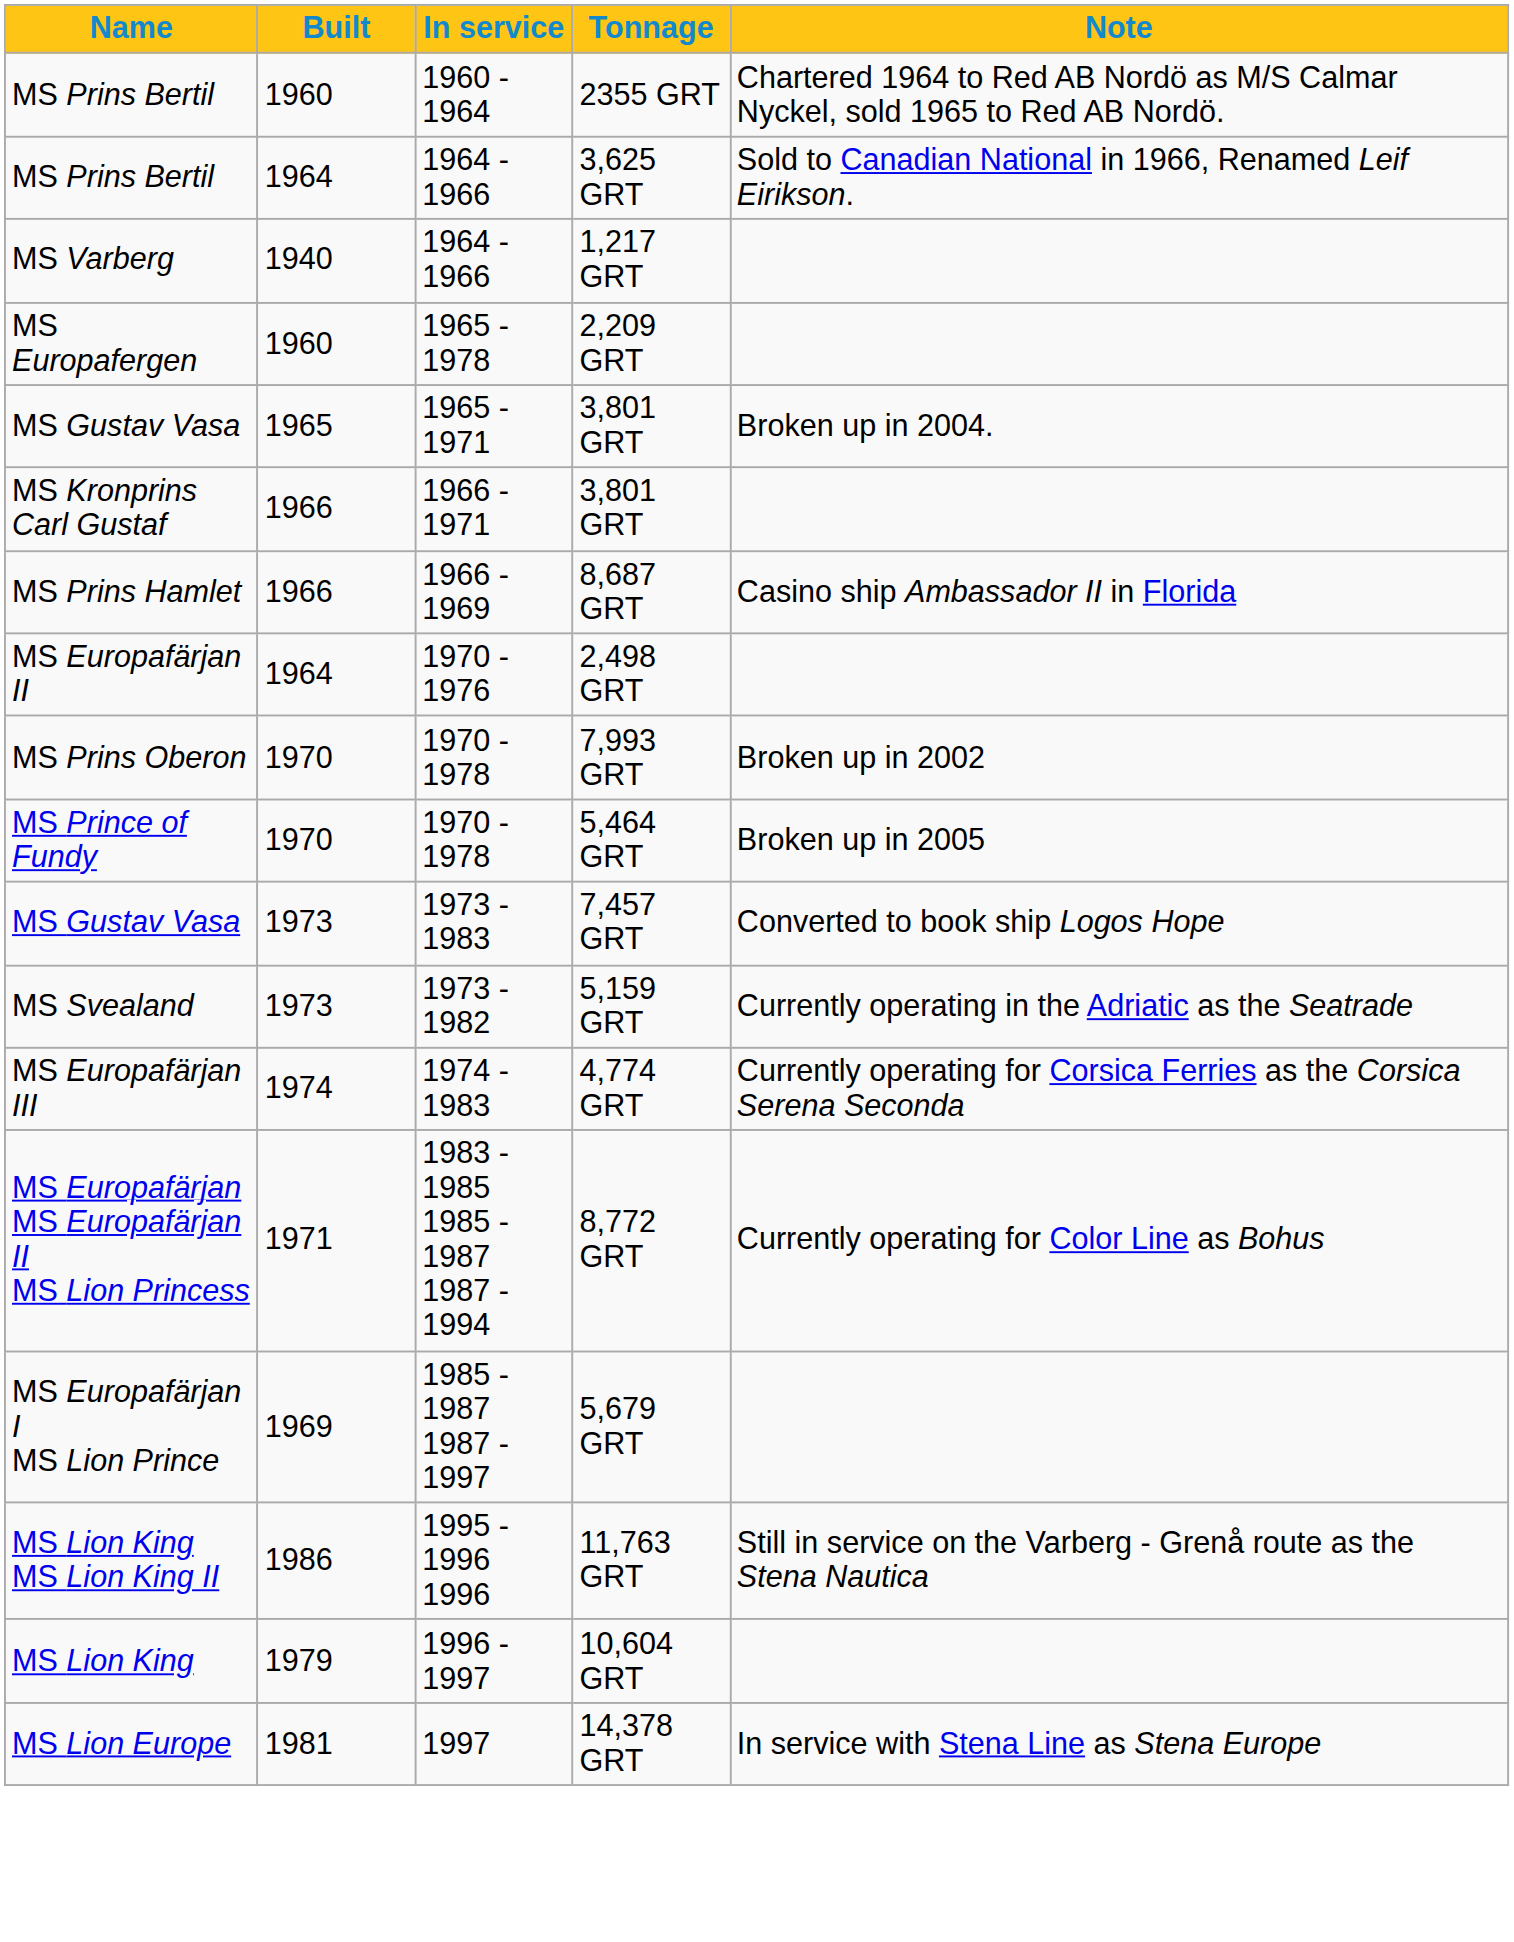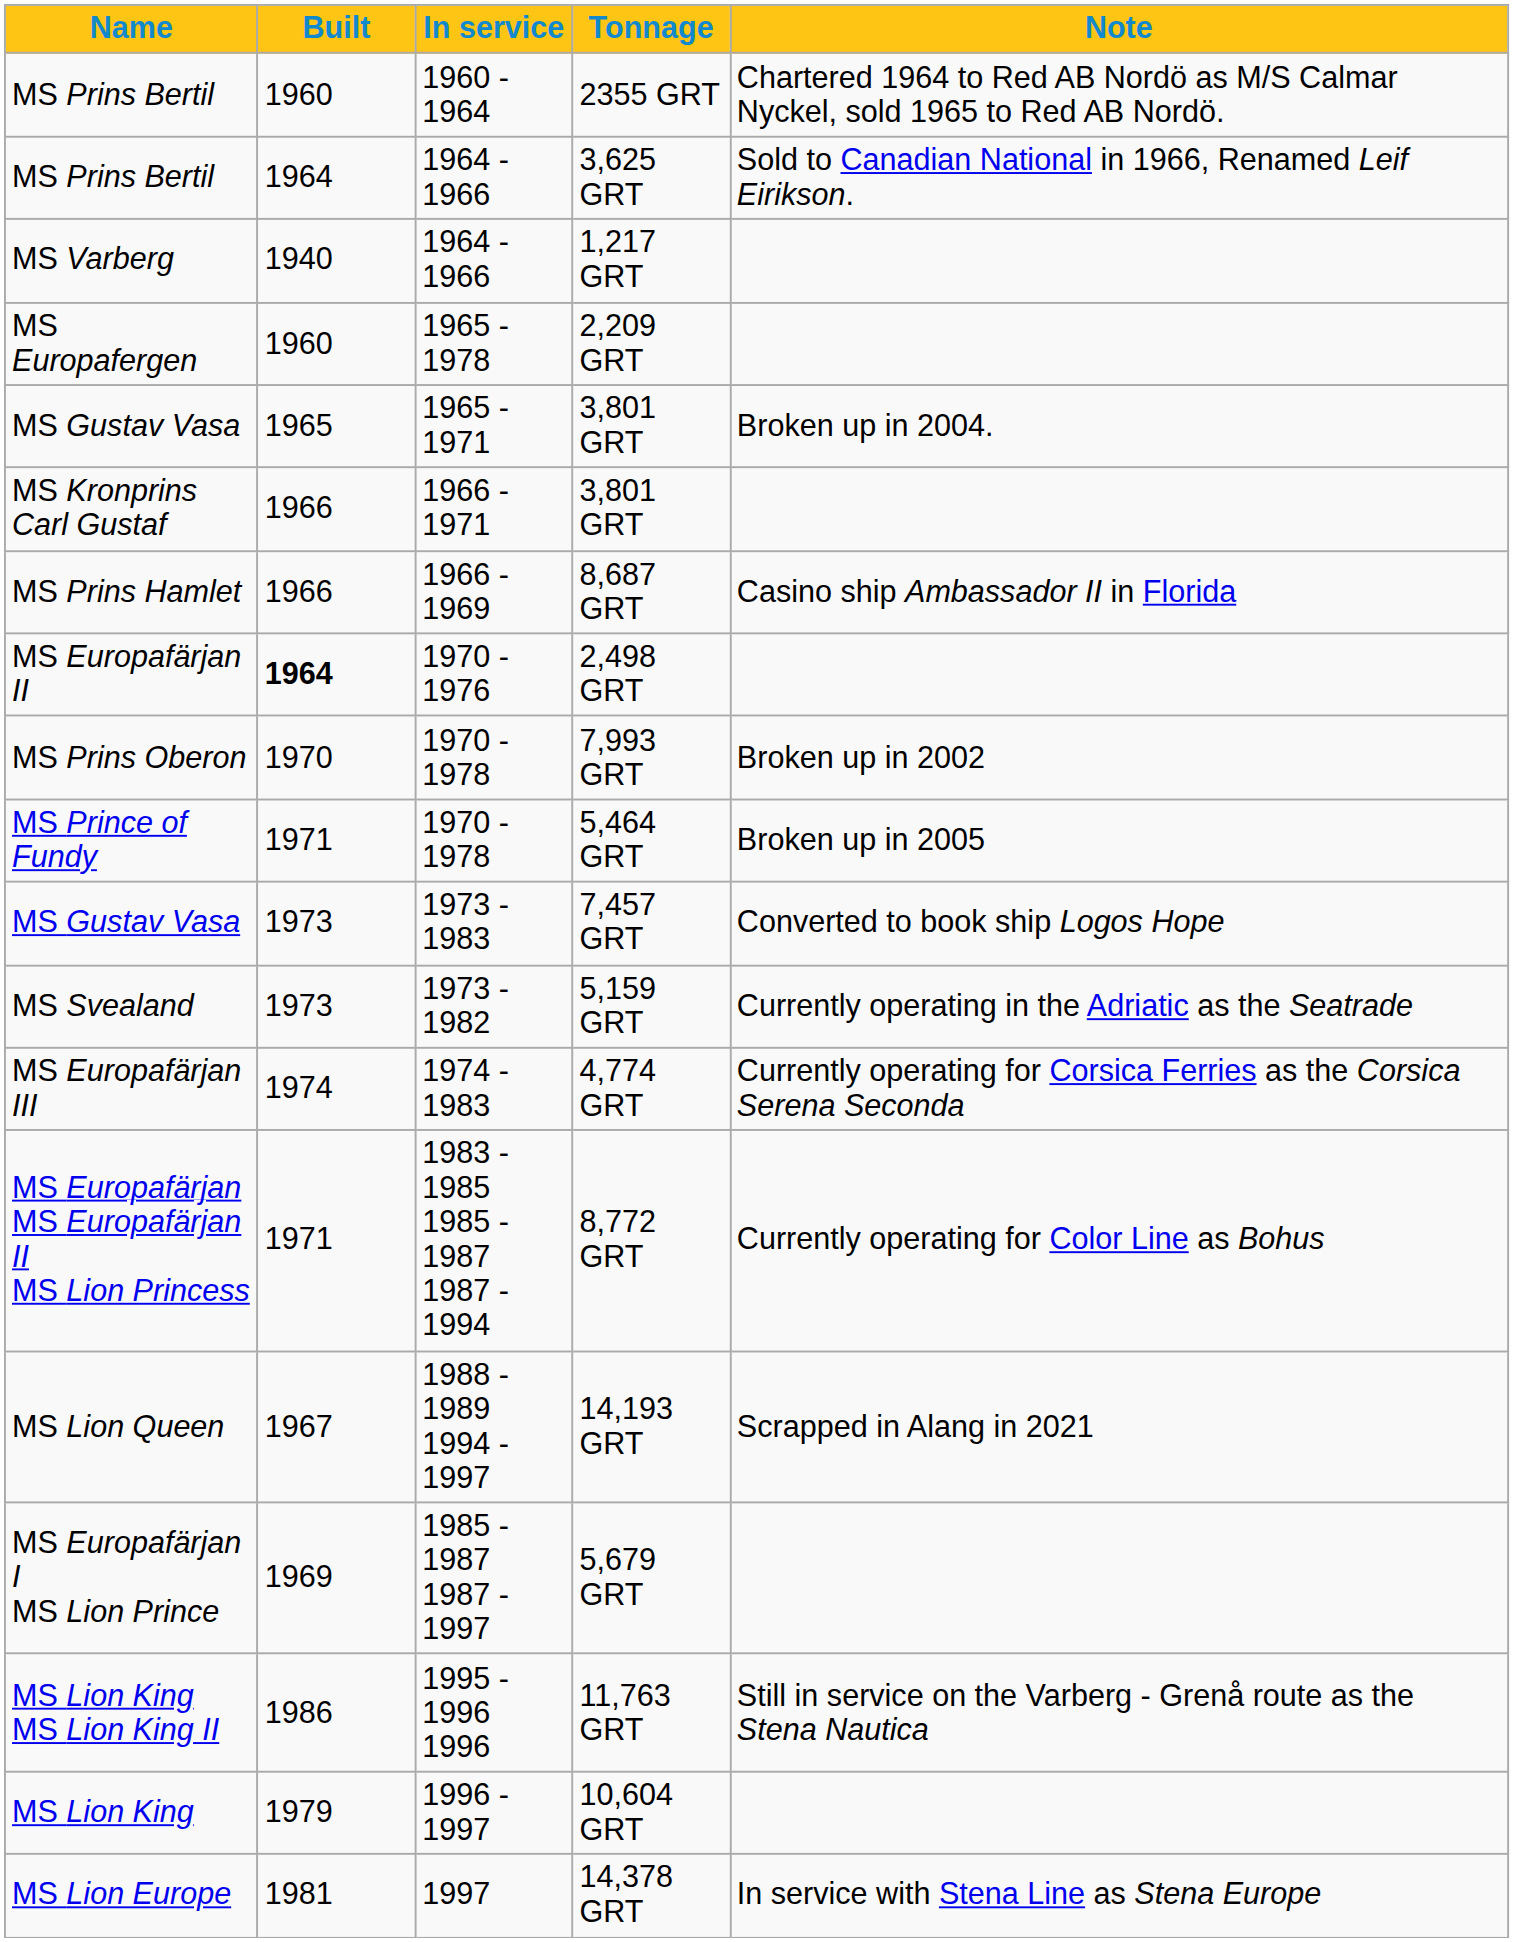2,498 GRT | Built: normal -> bold
5,464 GRT | Built: 1970 -> 1971
+ row: MS Lion Queen | 1967 | 1988 - 1989 1994 - 1997 | 14,193 GRT | Scrapped in Alang in 2021
